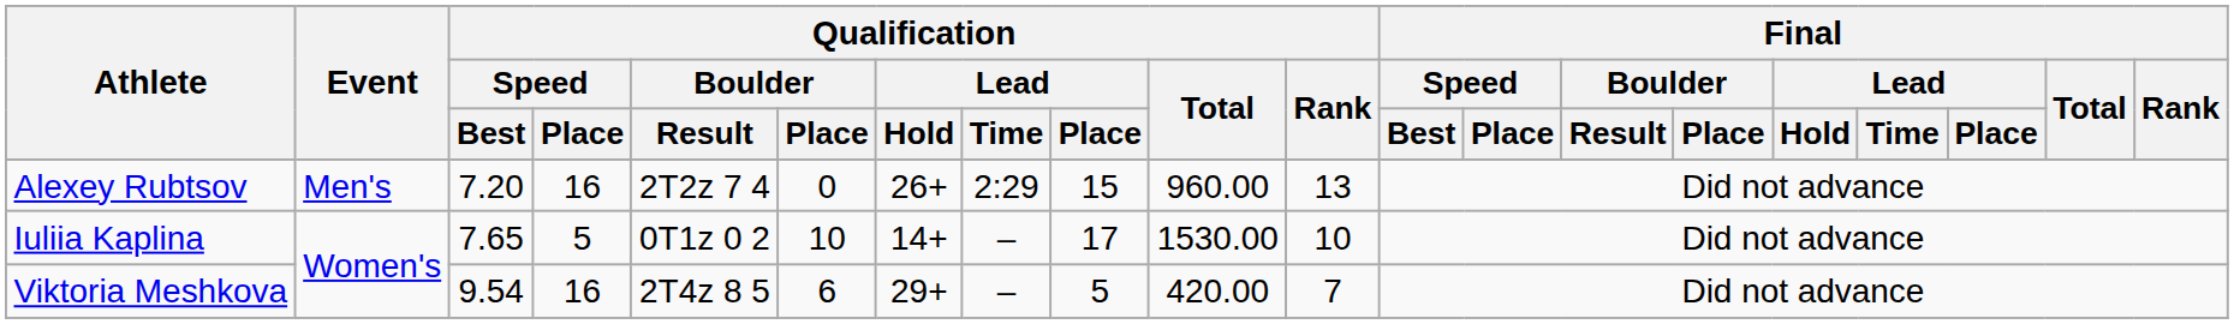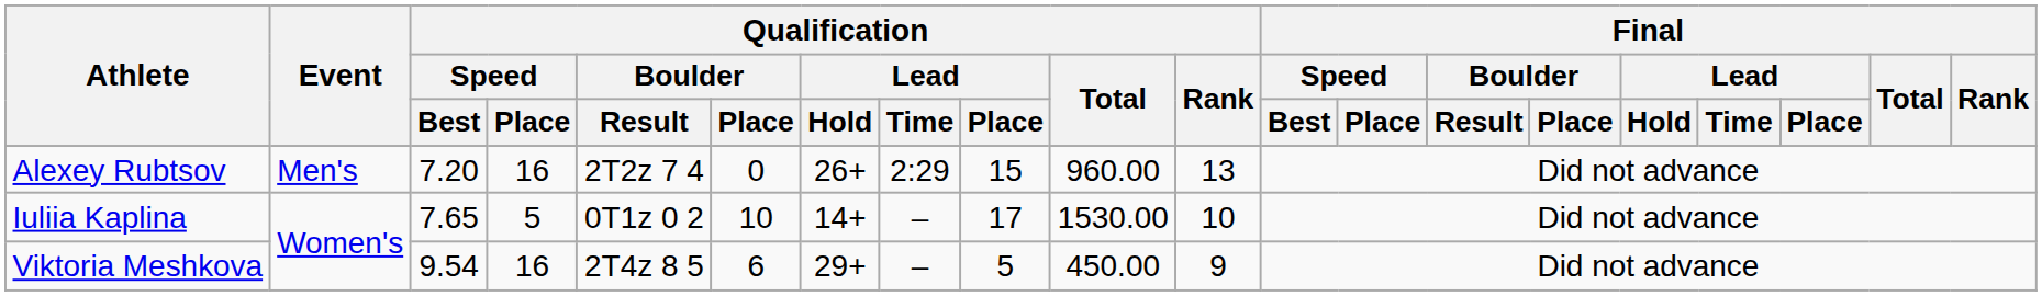Viktoria Meshkova | Qualification / Total: 420.00 -> 450.00
Viktoria Meshkova | Qualification / Rank: 7 -> 9
